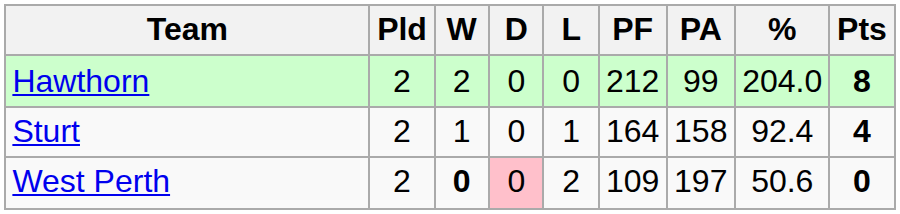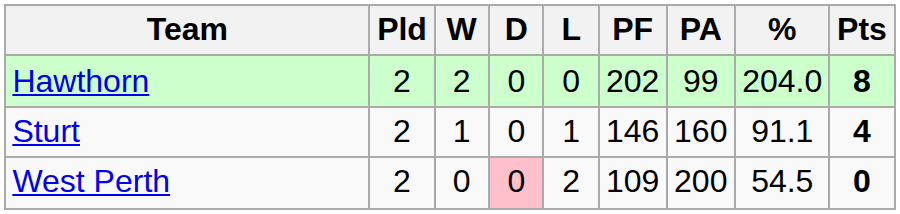Hawthorn | PF: 212 -> 202
Sturt | PF: 164 -> 146
Sturt | PA: 158 -> 160
Sturt | %: 92.4 -> 91.1
West Perth | W: bold -> normal
West Perth | PA: 197 -> 200
West Perth | %: 50.6 -> 54.5
